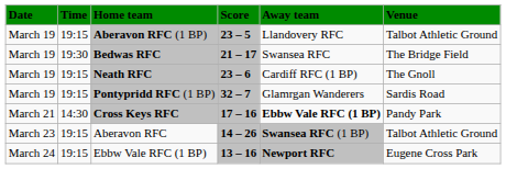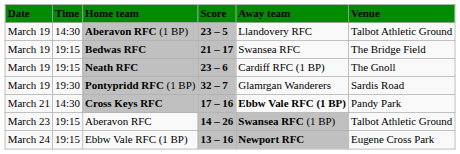Aberavon RFC (1 BP) | Time: 19:15 -> 14:30
Bedwas RFC | Time: 19:30 -> 19:15
Pontypridd RFC (1 BP) | Time: 19:15 -> 19:30
